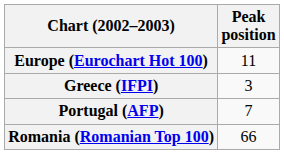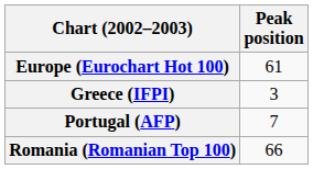Europe (Eurochart Hot 100) | Peak position: 11 -> 61
